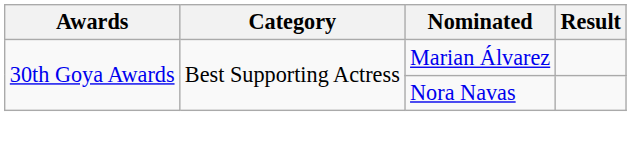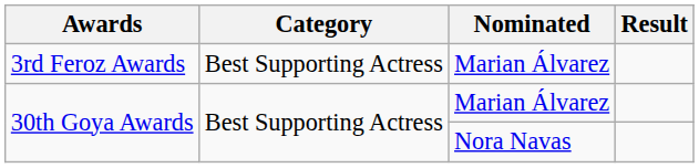+ row: 3rd Feroz Awards | Best Supporting Actress | Marian Álvarez
